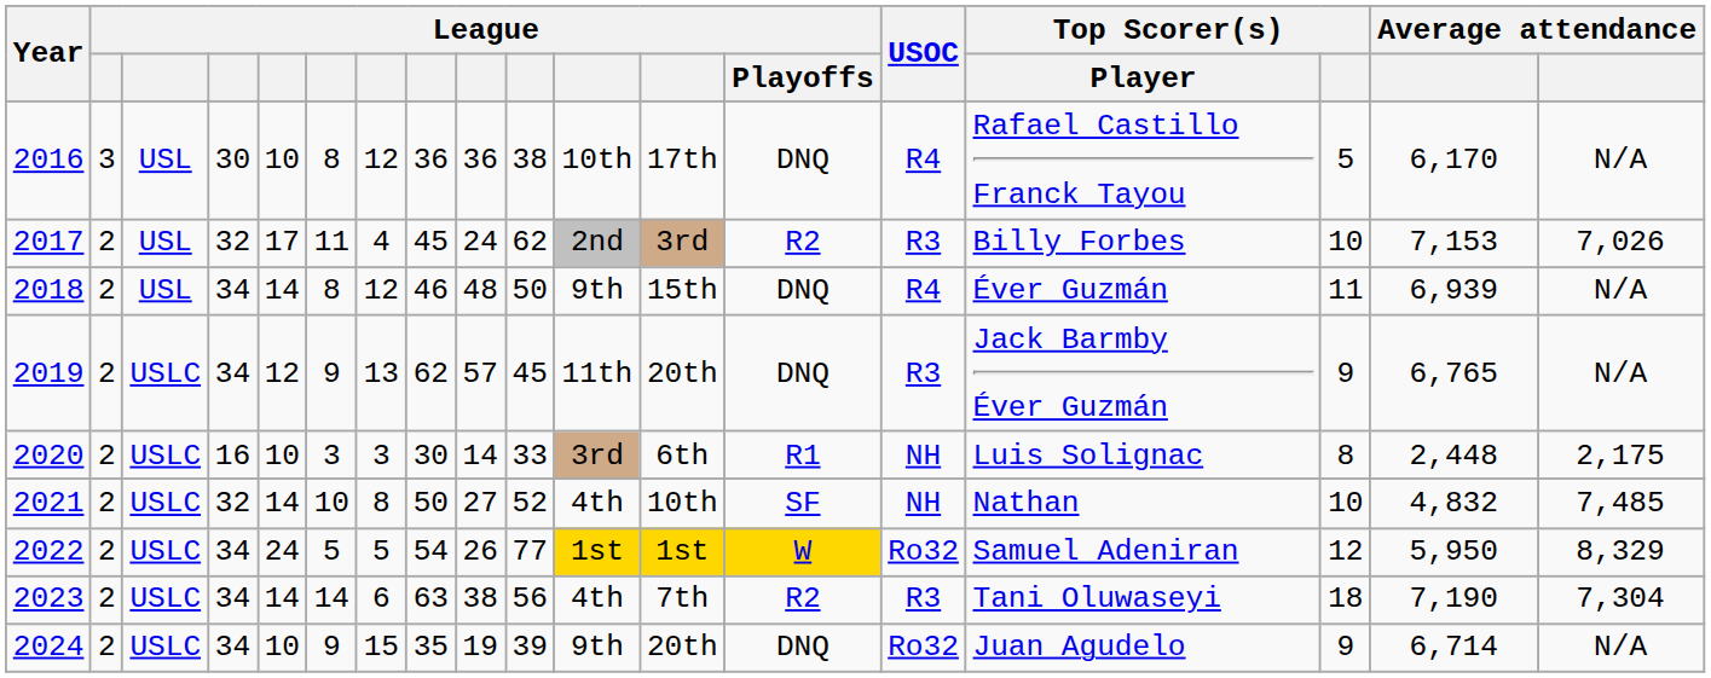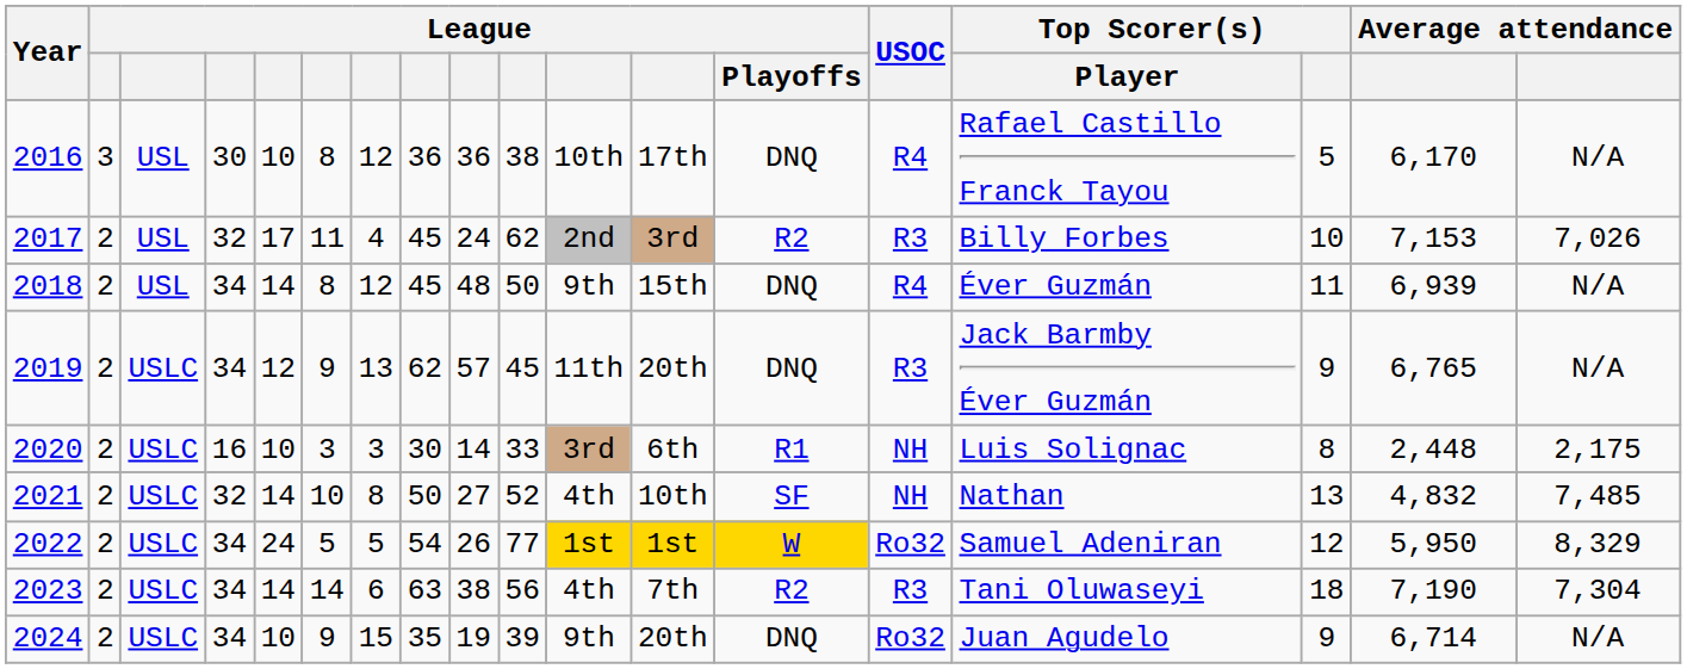2018 | column 8: 46 -> 45
2021 | Top Scorer(s): 10 -> 13
